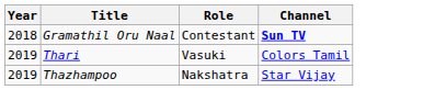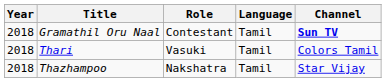+ column: Language | Tamil | Tamil | Tamil
Thari | Year: 2019 -> 2018
Thazhampoo | Year: 2019 -> 2018
